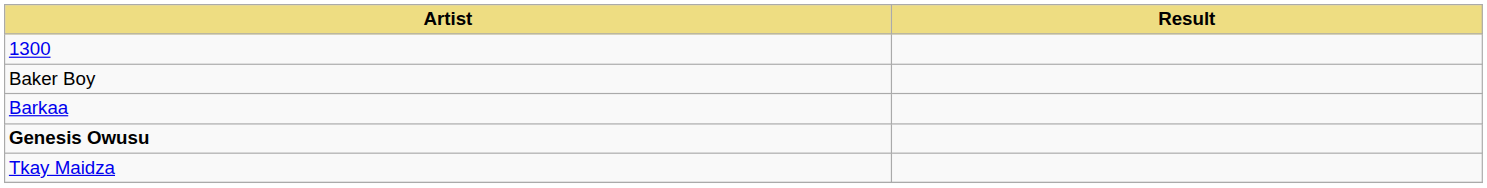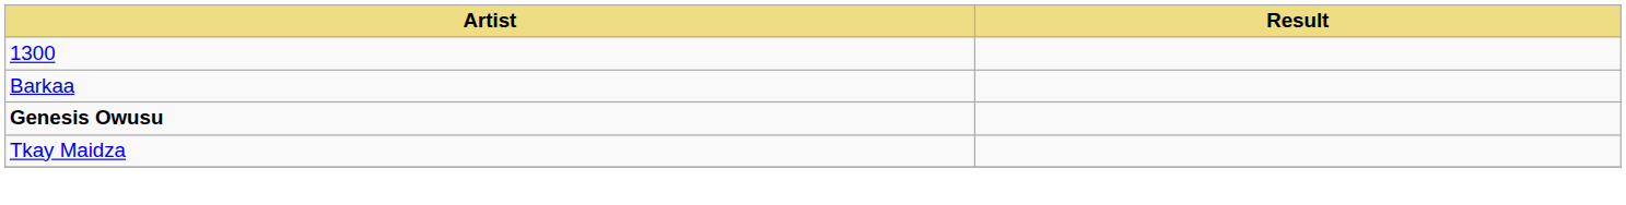- row: Baker Boy
